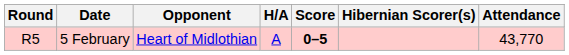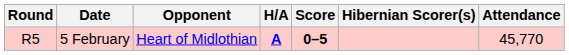5 February | H/A: normal -> bold
5 February | Attendance: 43,770 -> 45,770
